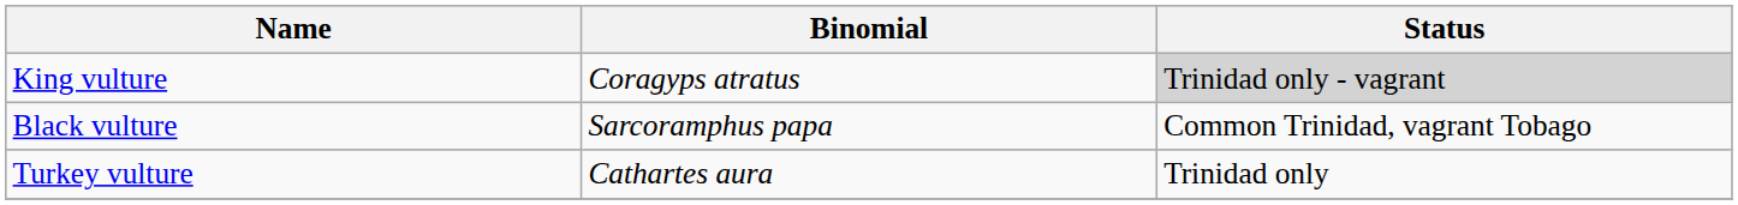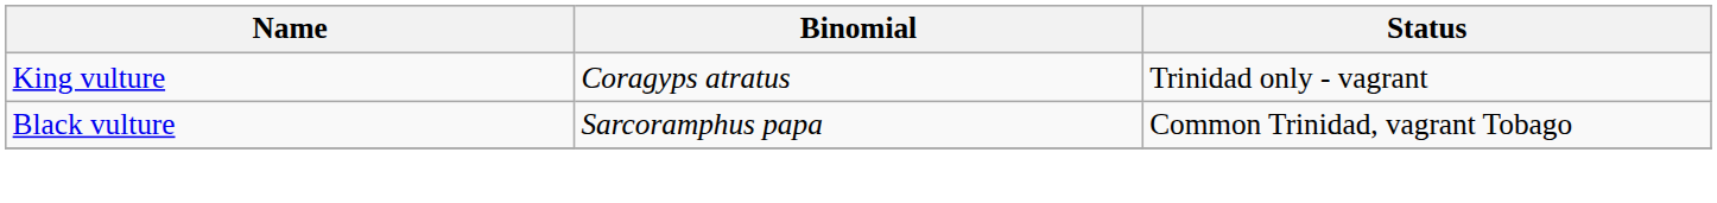King vulture | Status: lightgrey background -> no background
- row: Turkey vulture | Cathartes aura | Trinidad only
